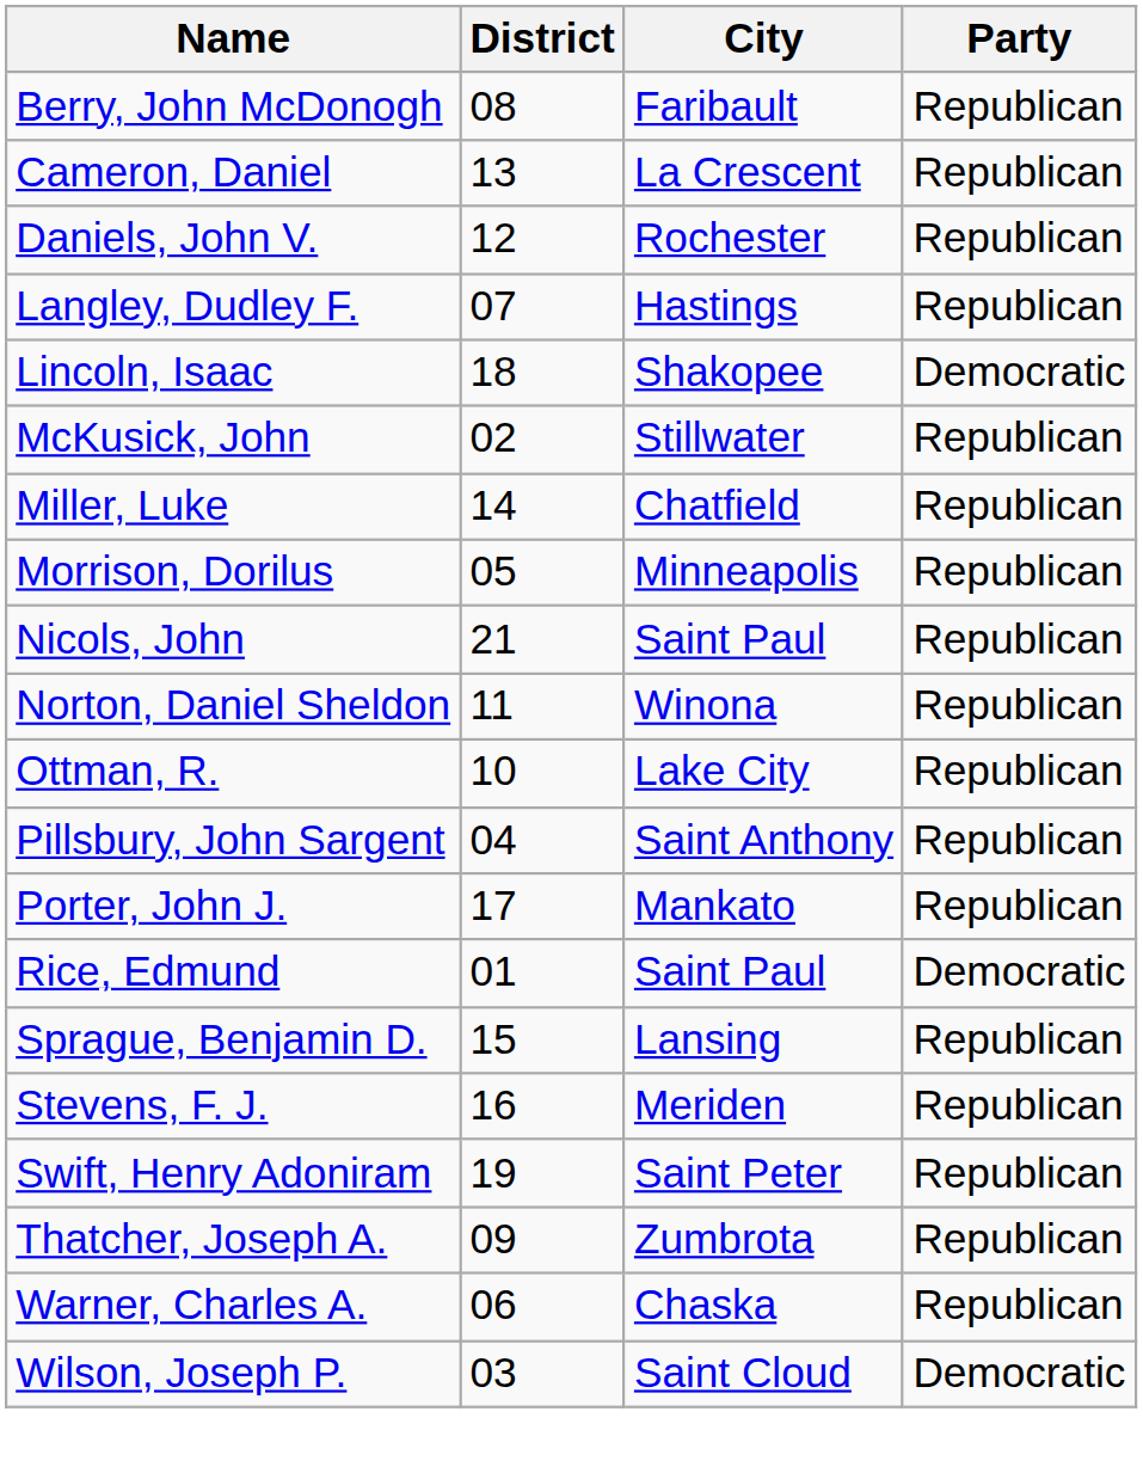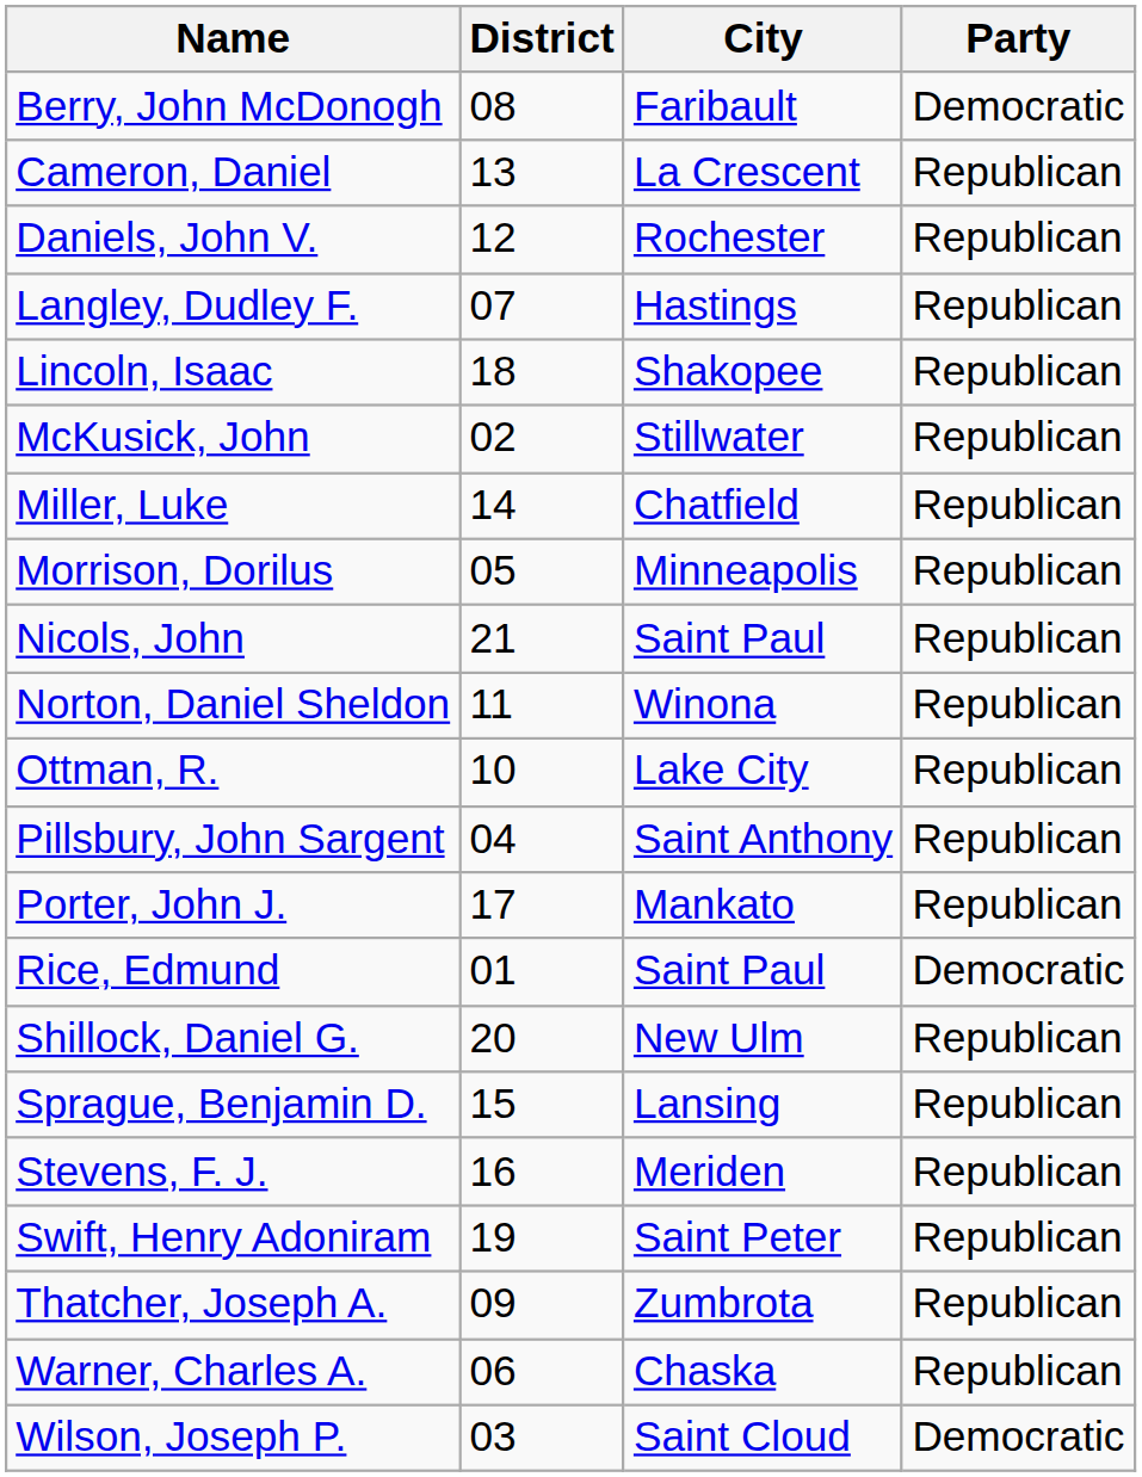Berry, John McDonogh | Party: Republican -> Democratic
Lincoln, Isaac | Party: Democratic -> Republican
+ row: Shillock, Daniel G. | 20 | New Ulm | Republican
